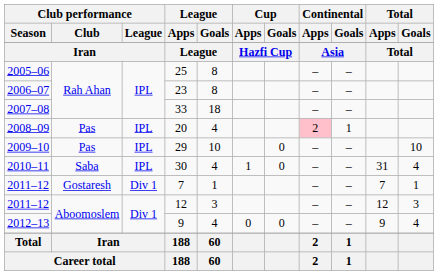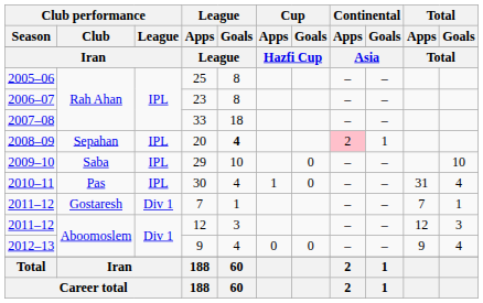20 | Club performance / Club: Pas -> Sepahan
20 | League / Goals: normal -> bold
29 | Club performance / Club: Pas -> Saba
30 | Club performance / Club: Saba -> Pas
